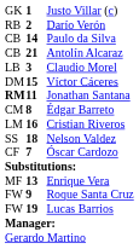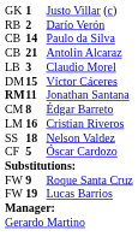Óscar Cardozo | column 2: 7 -> 5
- row: MF | 13 | Enrique Vera
